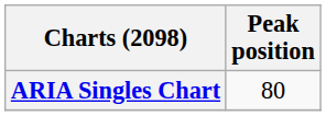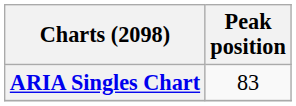ARIA Singles Chart | Peak position: 80 -> 83
